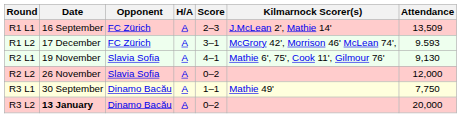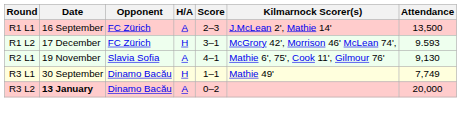R1 L1 | Attendance: 13,509 -> 13,500
R1 L2 | H/A: A -> H
- row: R2 L2 | 26 November | Slavia Sofia | A | 0–2 | 12,000
R3 L1 | H/A: A -> H
R3 L1 | Attendance: 7,750 -> 7,749
